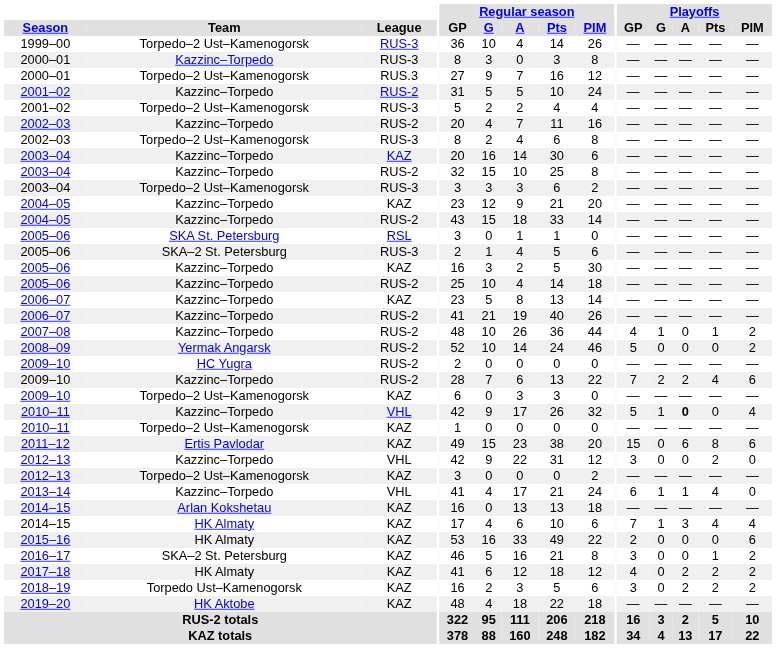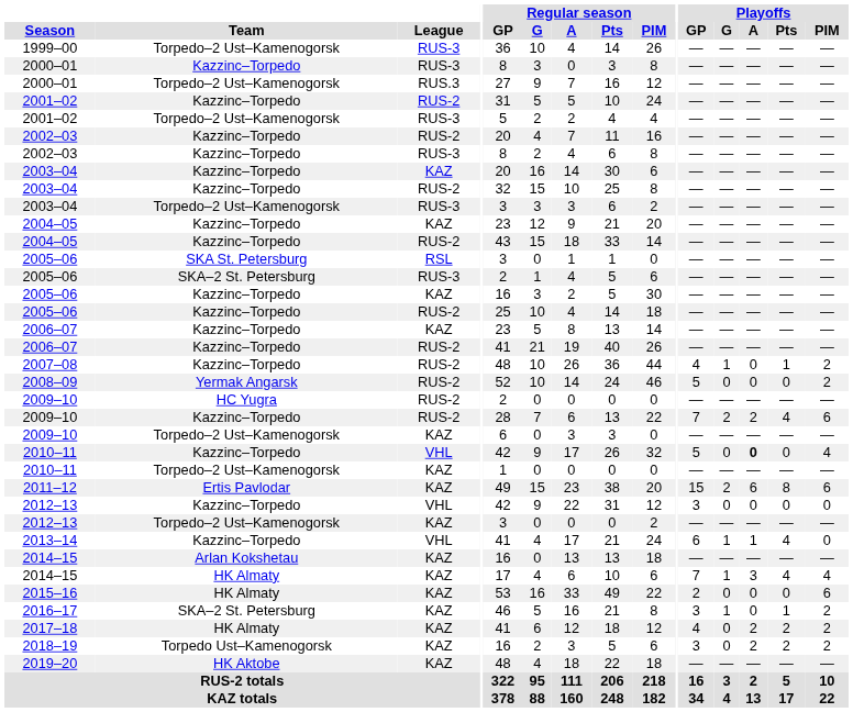2002–03 / RUS-3 | Team: Torpedo–2 Ust–Kamenogorsk -> Kazzinc–Torpedo
2010–11 / VHL | Playoffs / G: 1 -> 0
2011–12 | Playoffs / G: 0 -> 2
2012–13 / VHL | Playoffs / Pts: 2 -> 0
2016–17 | Playoffs / G: 0 -> 1
